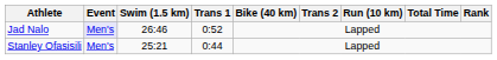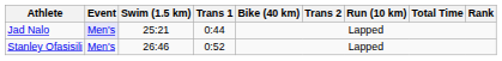Jad Nalo | Swim (1.5 km): 26:46 -> 25:21
Jad Nalo | Trans 1: 0:52 -> 0:44
Stanley Ofasisili | Swim (1.5 km): 25:21 -> 26:46
Stanley Ofasisili | Trans 1: 0:44 -> 0:52
